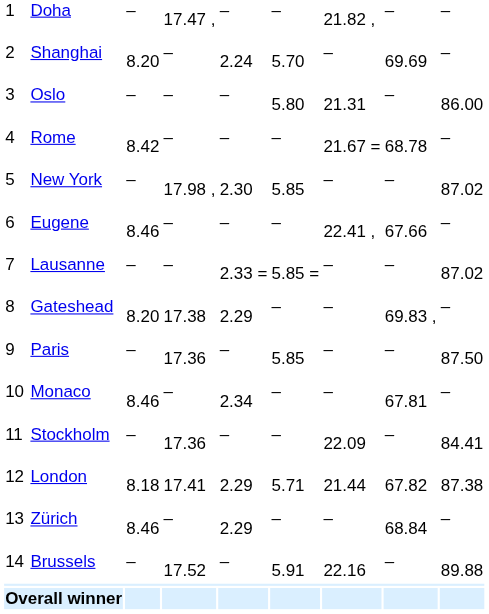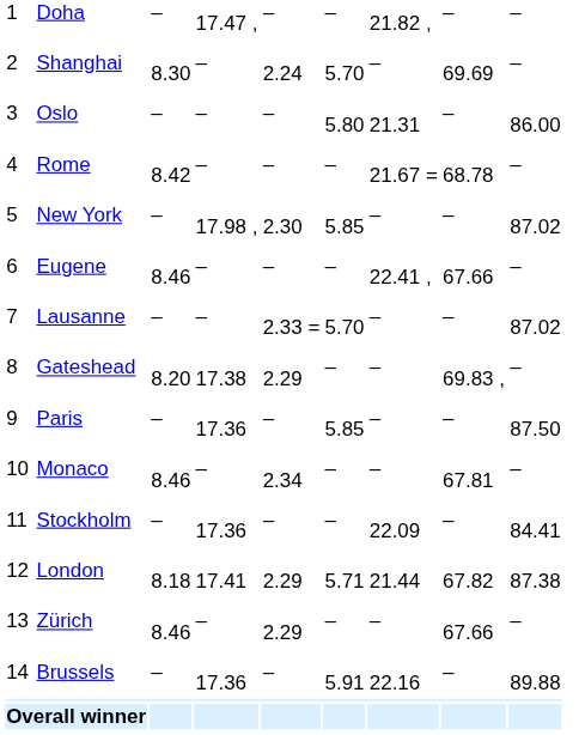Shanghai | column 3: 8.20 -> 8.30
Lausanne | column 6: 5.85 = -> 5.70
Zürich | column 8: 68.84 -> 67.66
Brussels | column 4: 17.52 -> 17.36
